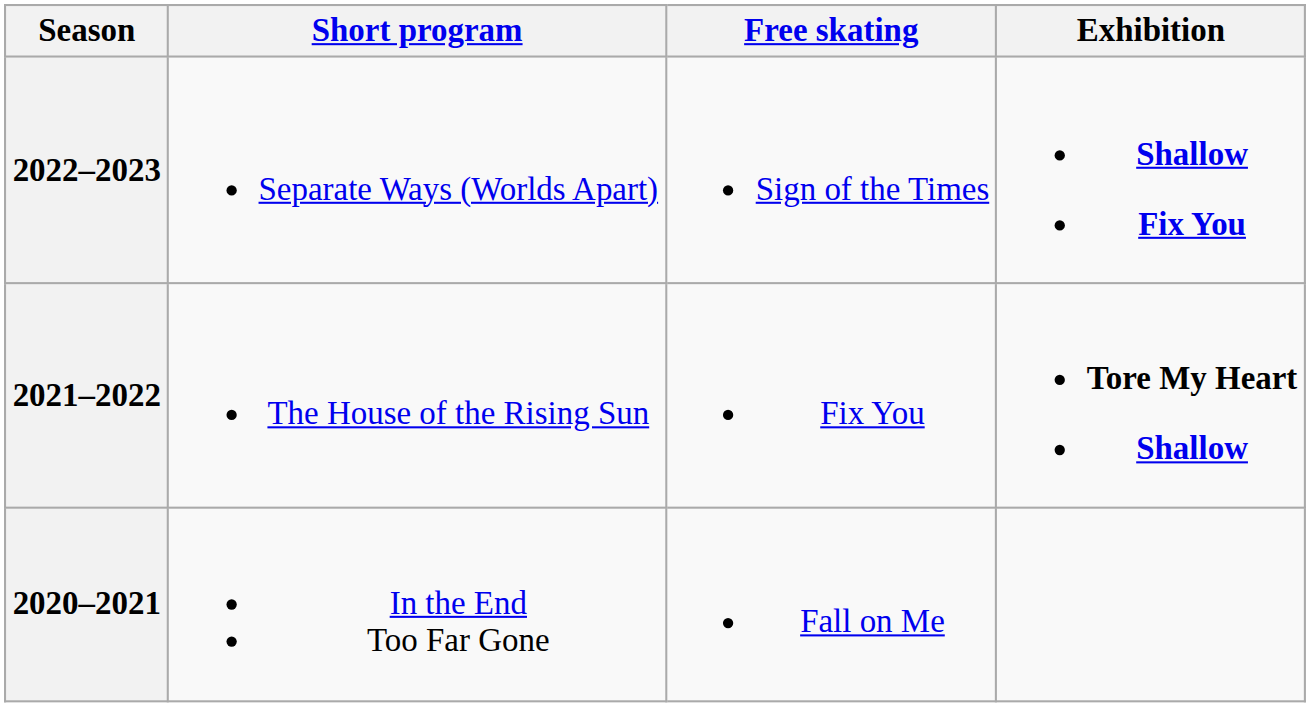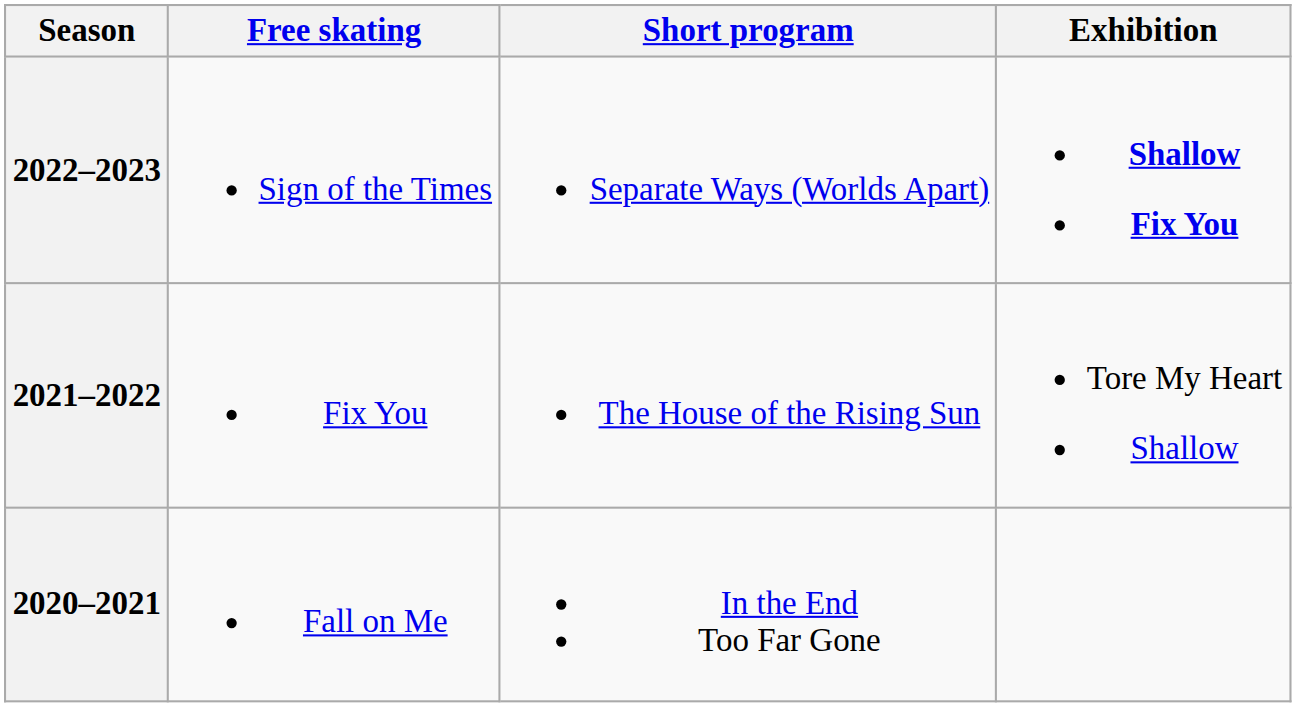columns swapped: Short program <-> Free skating
2021–2022 | Exhibition: bold -> normal
